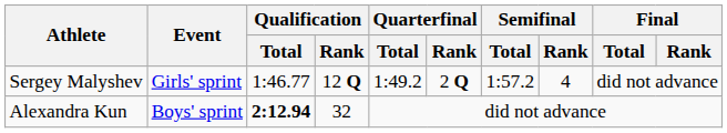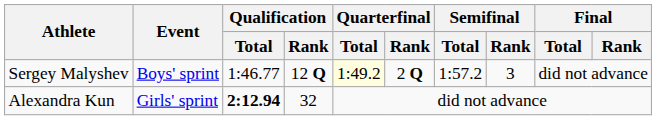Sergey Malyshev | Event: Girls' sprint -> Boys' sprint
Sergey Malyshev | Quarterfinal / Total: no background -> lightyellow background
Sergey Malyshev | Semifinal / Rank: 4 -> 3
Alexandra Kun | Event: Boys' sprint -> Girls' sprint
